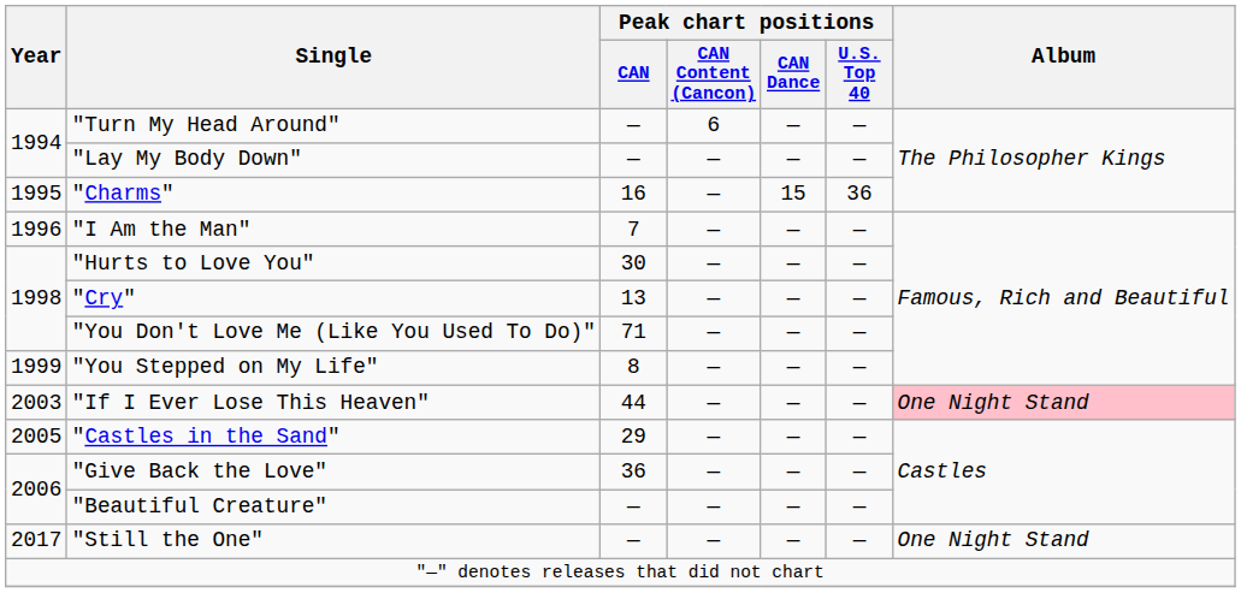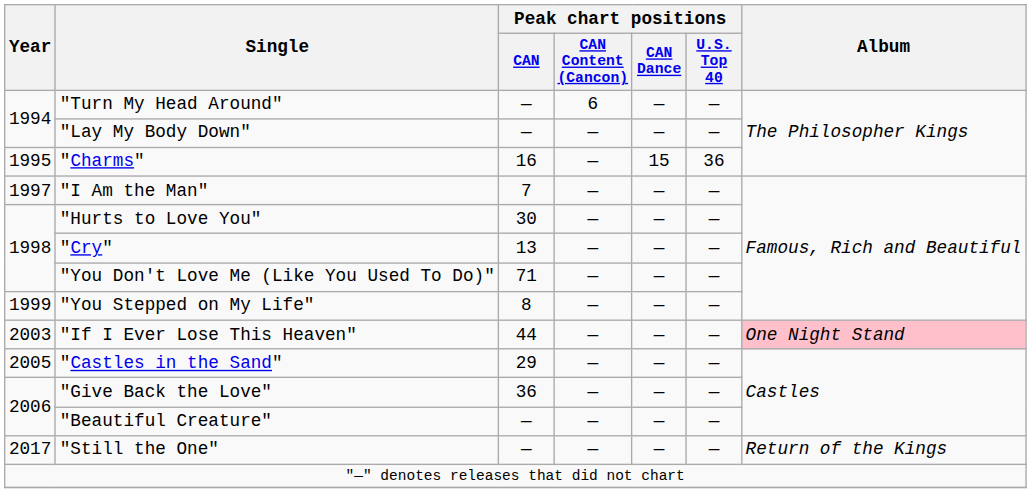"I Am the Man" | Year: 1996 -> 1997
"Still the One" | Album: One Night Stand -> Return of the Kings
